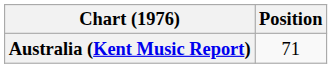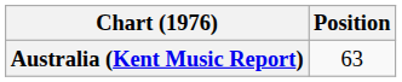Australia (Kent Music Report) | Position: 71 -> 63
